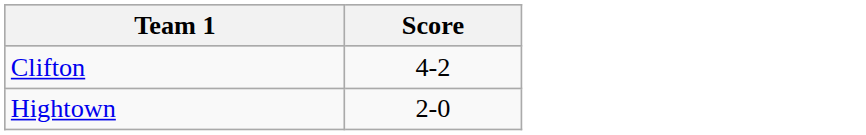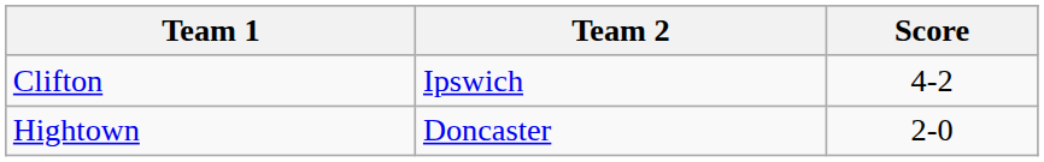+ column: Team 2 | Ipswich | Doncaster
